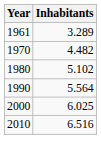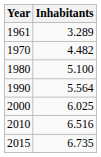1980 | Inhabitants: 5.102 -> 5.100
+ row: 2015 | 6.735
